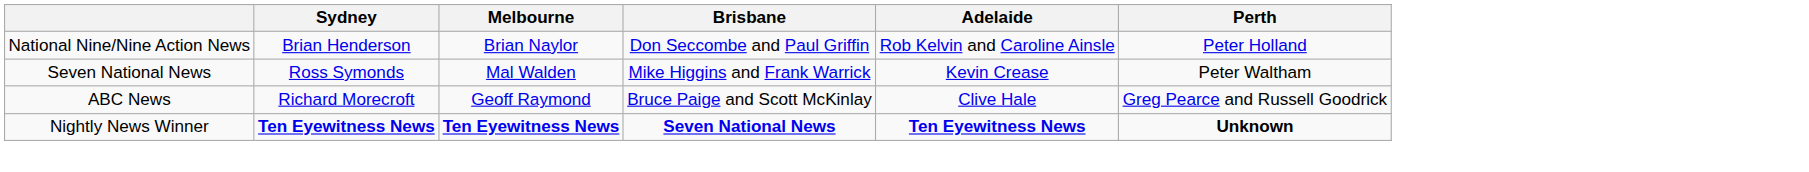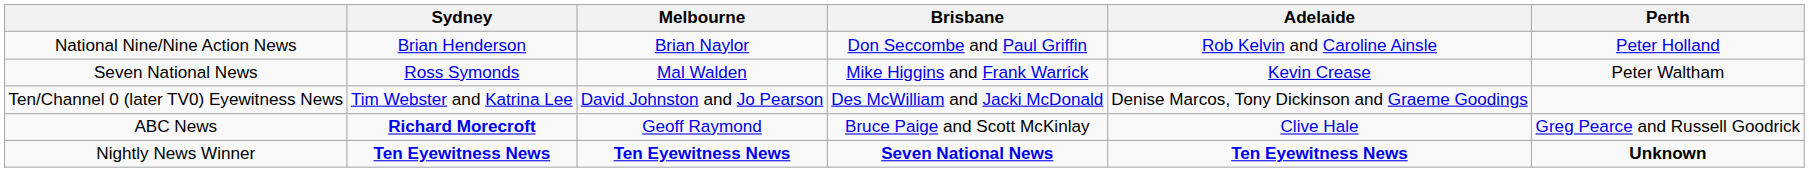+ row: Ten/Channel 0 (later TV0) Eyewitness News | Tim Webster and Katrina Lee | David Johnston and Jo Pearson | Des McWilliam and Jacki McDonald | Denise Marcos, Tony Dickinson and Graeme Goodings
ABC News | Sydney: normal -> bold
